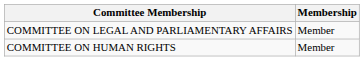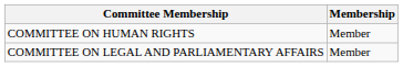rows swapped: COMMITTEE ON HUMAN RIGHTS <-> COMMITTEE ON LEGAL AND PARLIAMENTARY AFFAIRS
